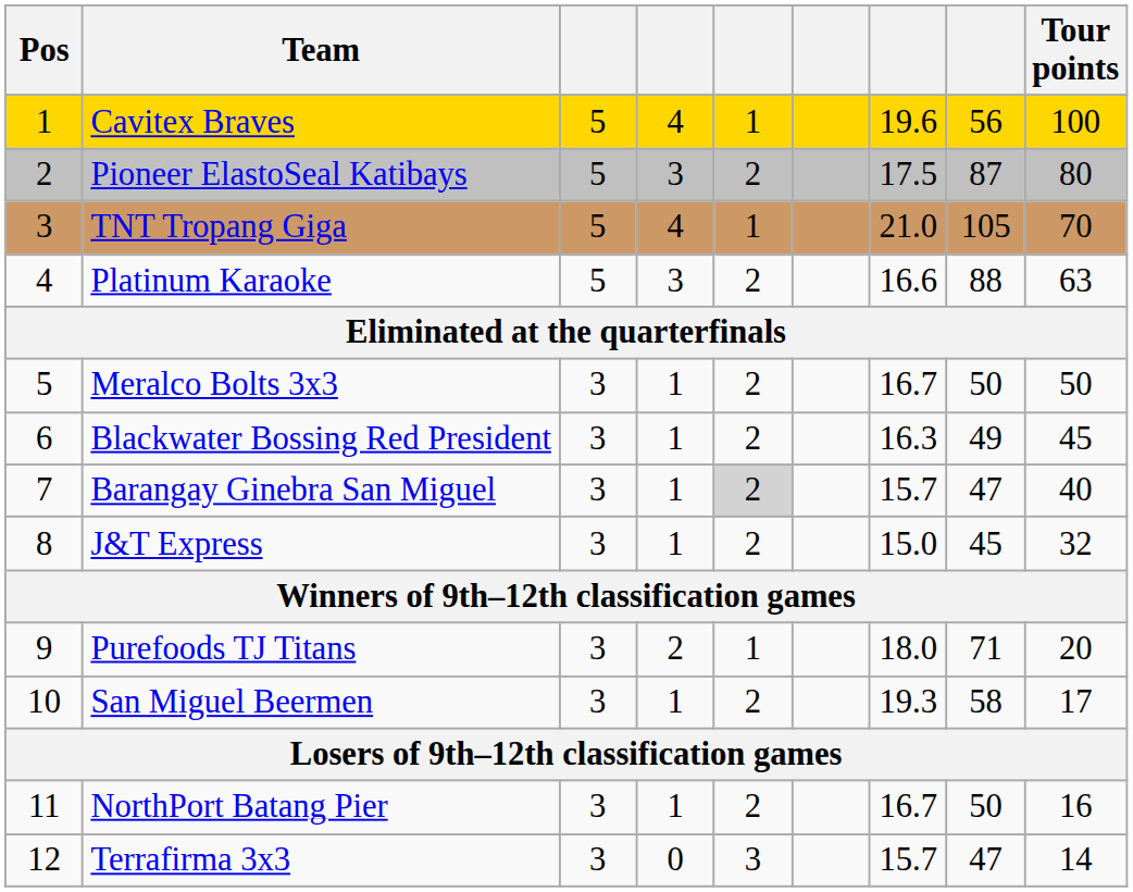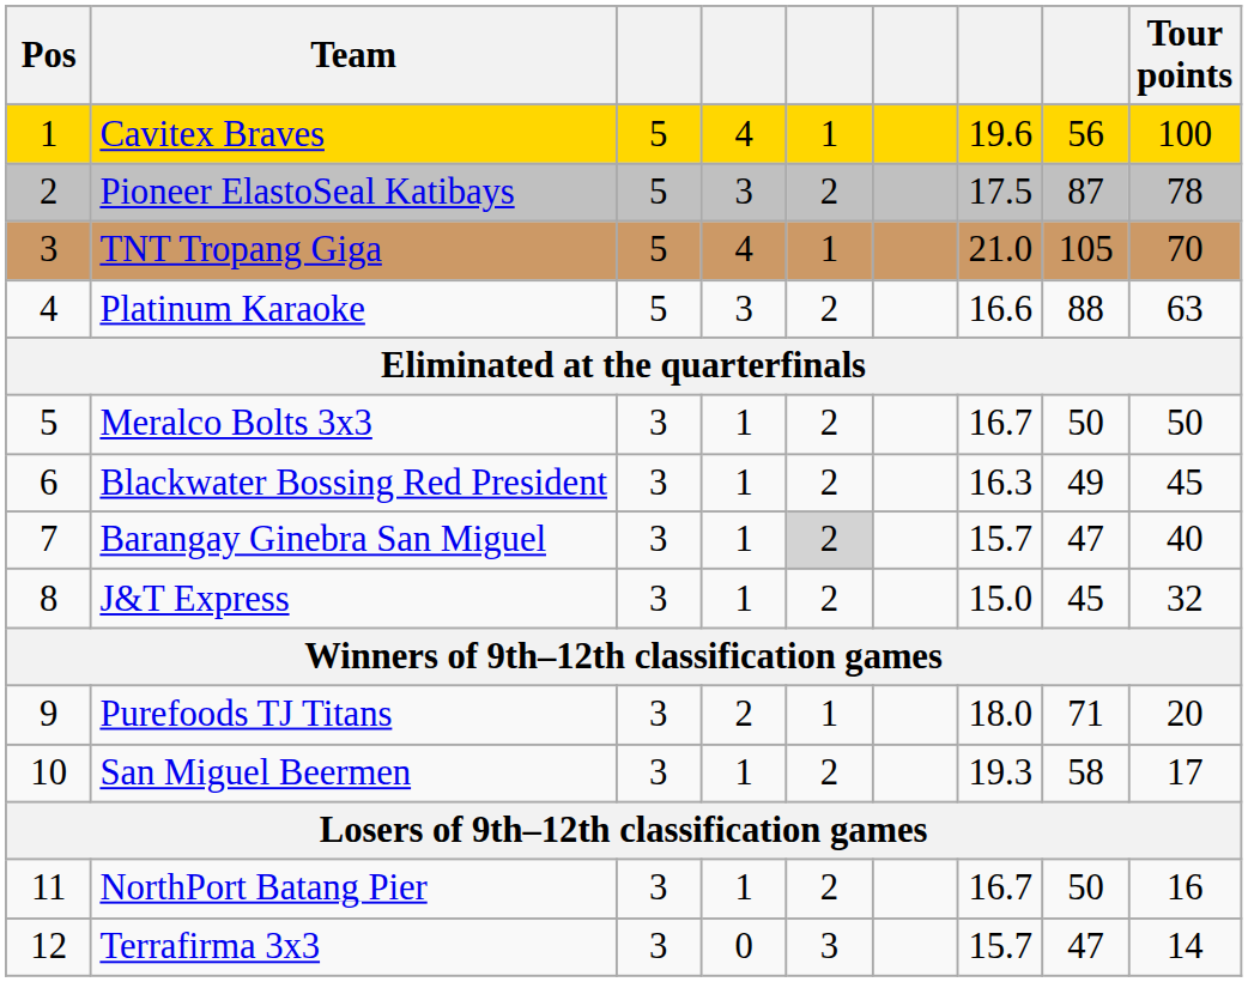Pioneer ElastoSeal Katibays | Tour points: 80 -> 78
